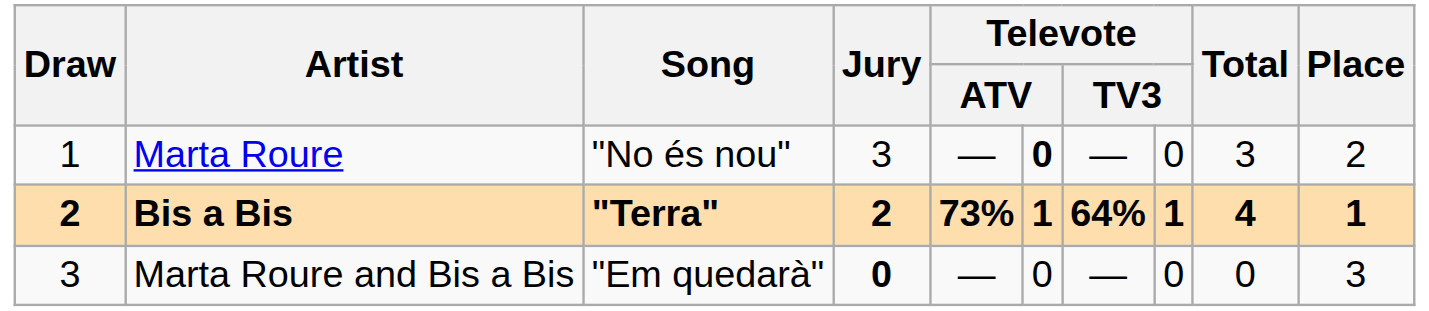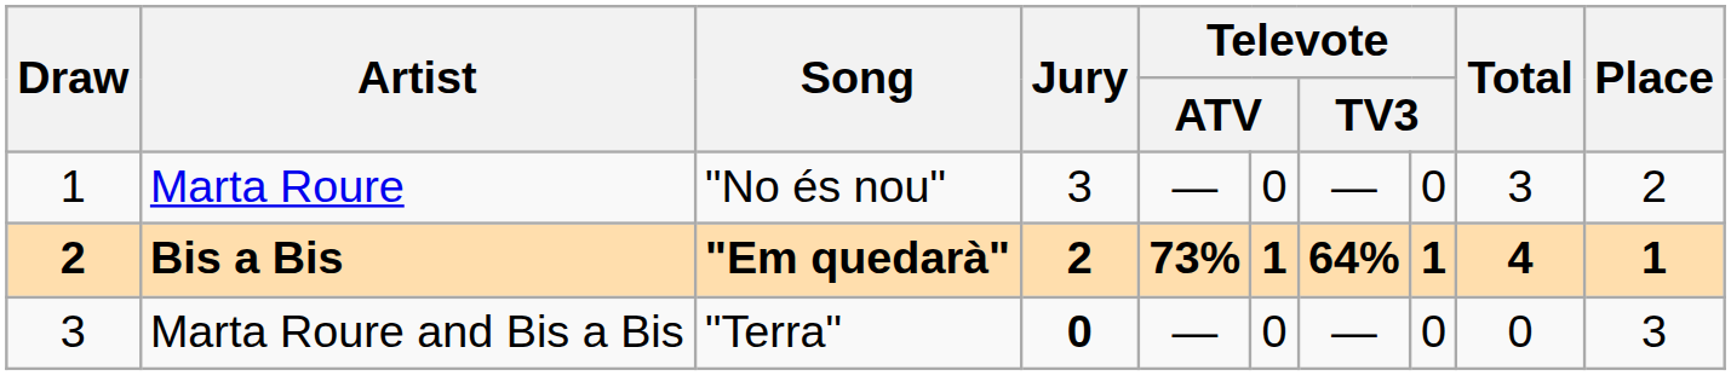Marta Roure | column 6: bold -> normal
Bis a Bis | Song: "Terra" -> "Em quedarà"
Marta Roure and Bis a Bis | Song: "Em quedarà" -> "Terra"
